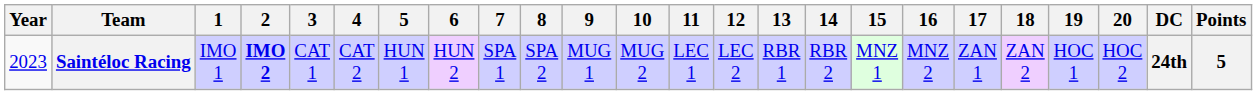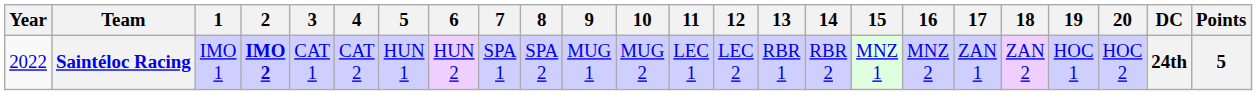Saintéloc Racing | Year: 2023 -> 2022
